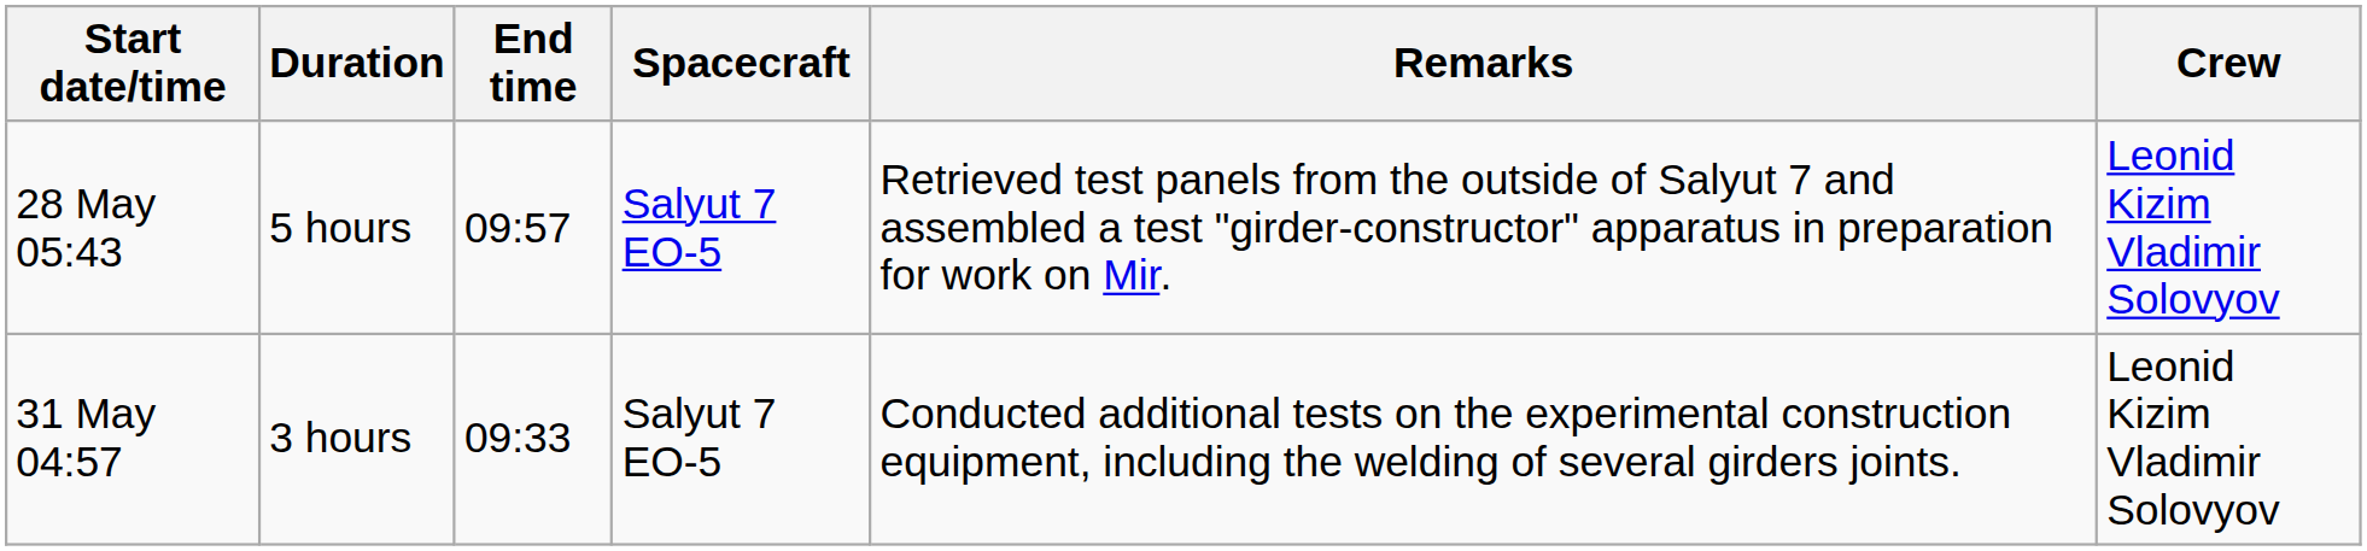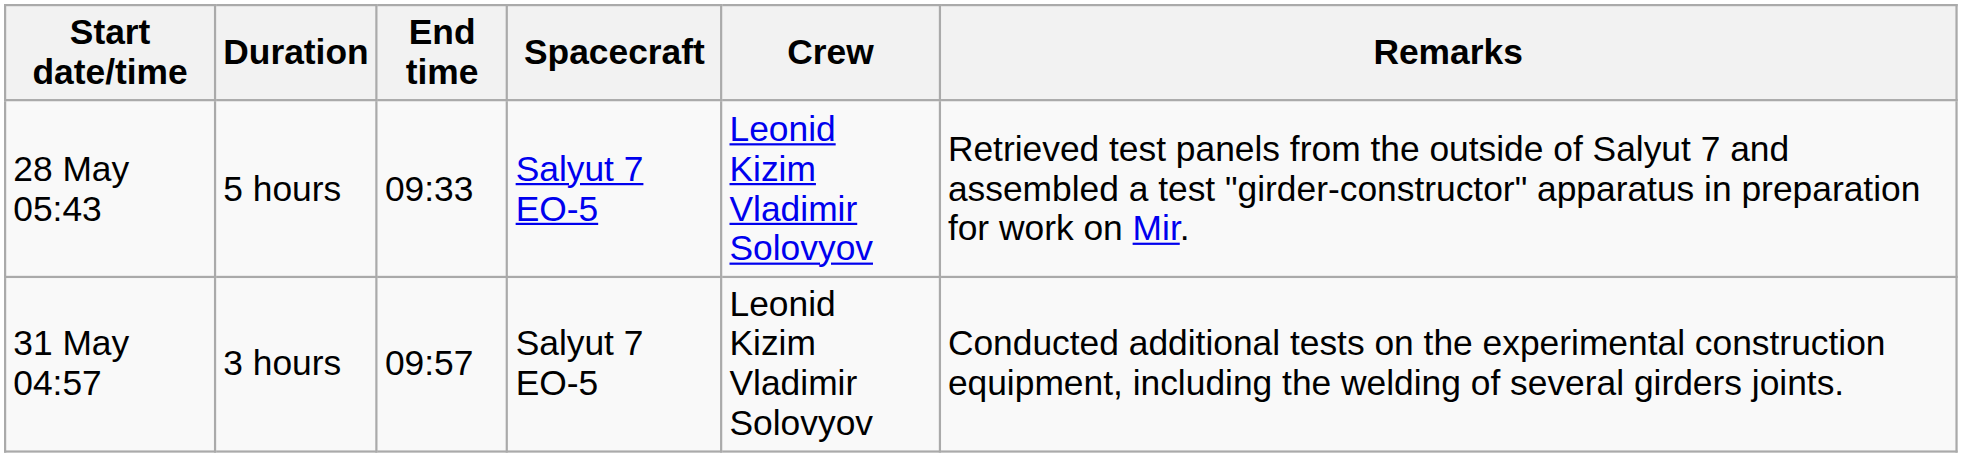columns swapped: Crew <-> Remarks
28 May 05:43 | End time: 09:57 -> 09:33
31 May 04:57 | End time: 09:33 -> 09:57
